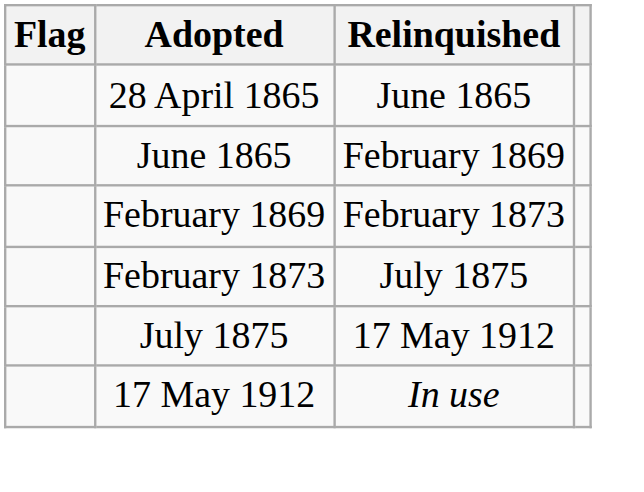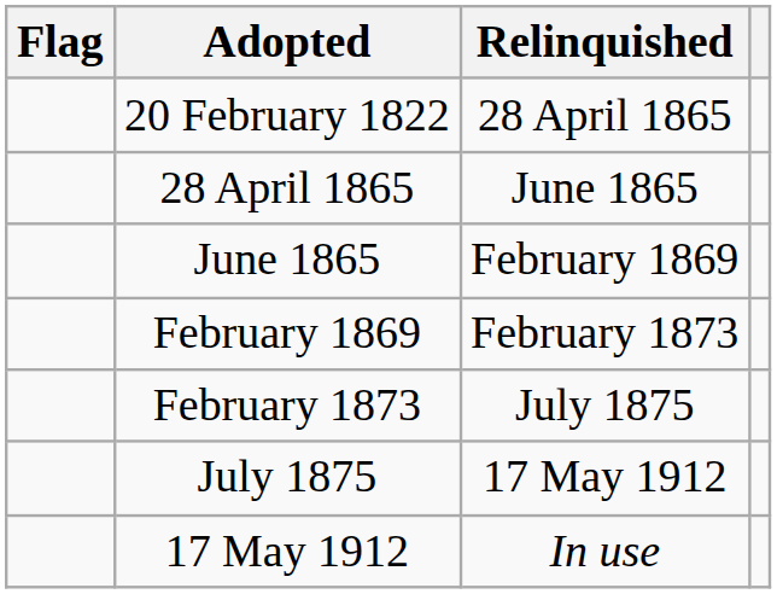+ row: 20 February 1822 | 28 April 1865
